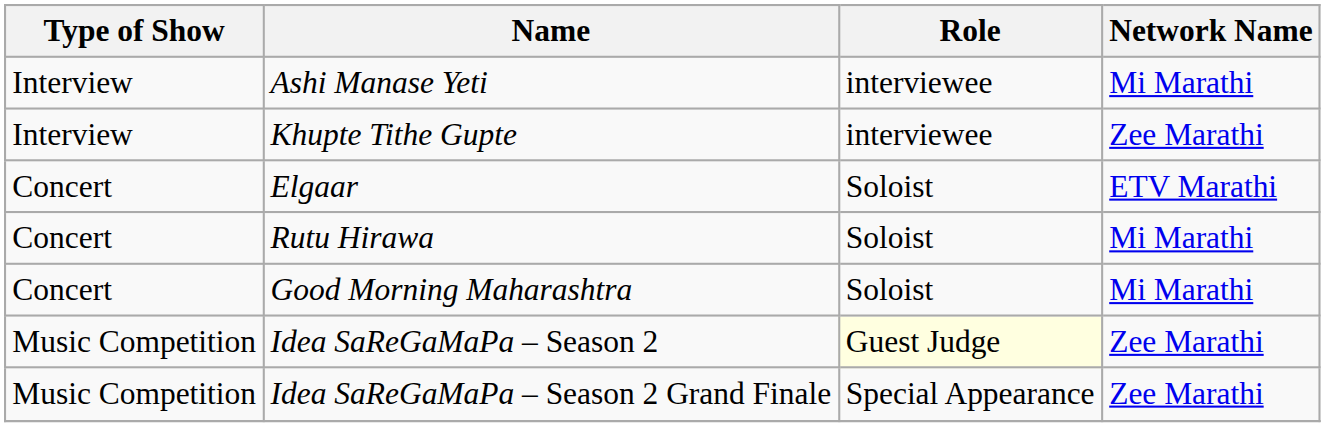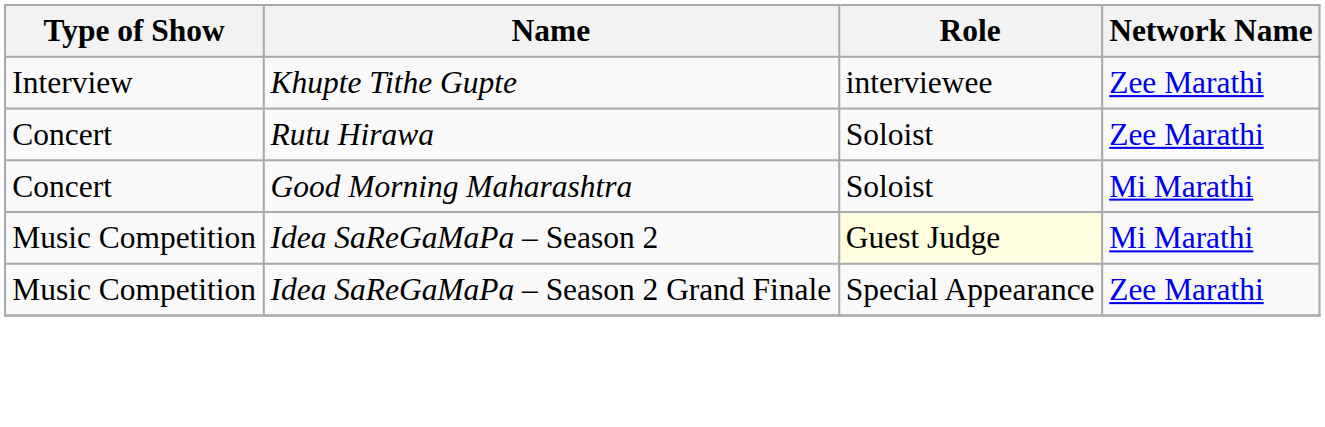- row: Interview | Ashi Manase Yeti | interviewee | Mi Marathi
- row: Concert | Elgaar | Soloist | ETV Marathi
Rutu Hirawa | Network Name: Mi Marathi -> Zee Marathi
Idea SaReGaMaPa – Season 2 | Network Name: Zee Marathi -> Mi Marathi
